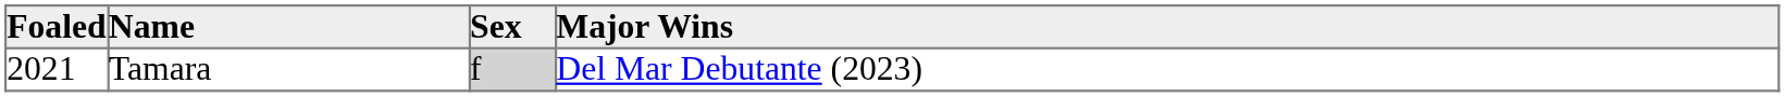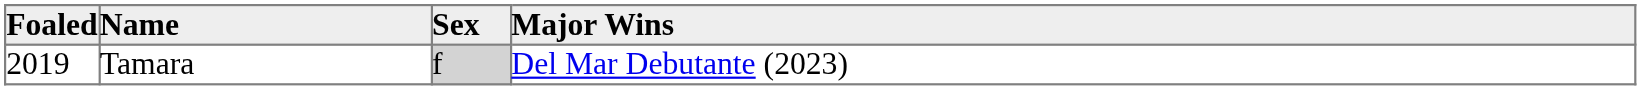Tamara | Foaled: 2021 -> 2019
